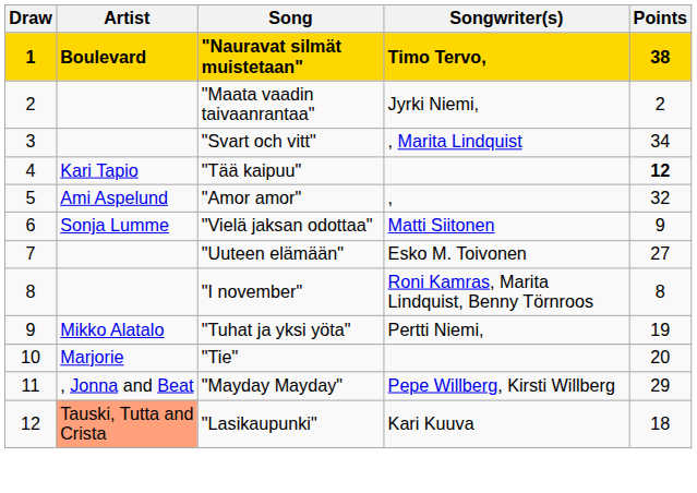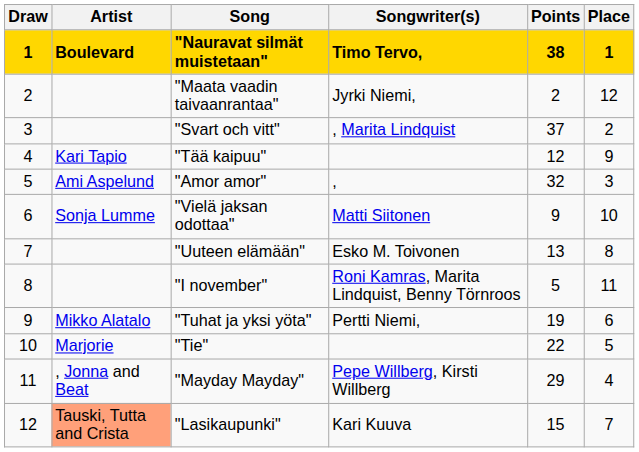+ column: Place | 1 | 12 | 2 | 9 | 3 | 10 | 8 | 11 | 6 | 5 | 4 | 7
"Svart och vitt" | Points: 34 -> 37
"Tää kaipuu" | Points: bold -> normal
"Uuteen elämään" | Points: 27 -> 13
"I november" | Points: 8 -> 5
"Tie" | Points: 20 -> 22
"Lasikaupunki" | Points: 18 -> 15
